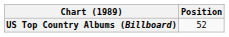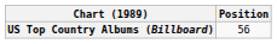US Top Country Albums (Billboard) | Position: 52 -> 56
